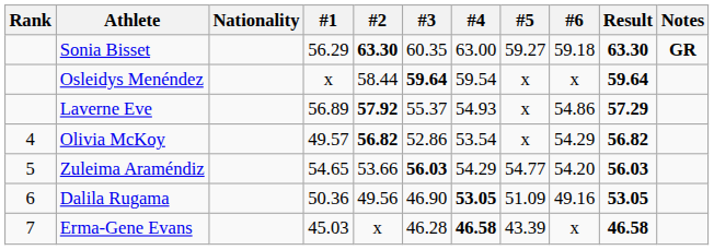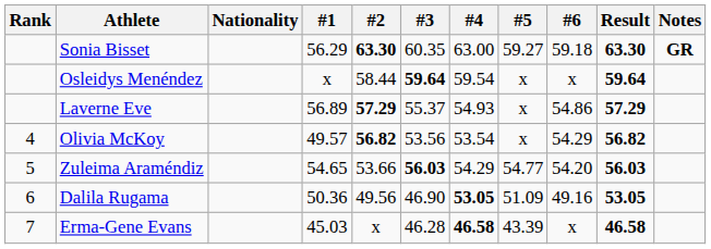Laverne Eve | #2: 57.92 -> 57.29
Olivia McKoy | #3: 52.86 -> 53.56
